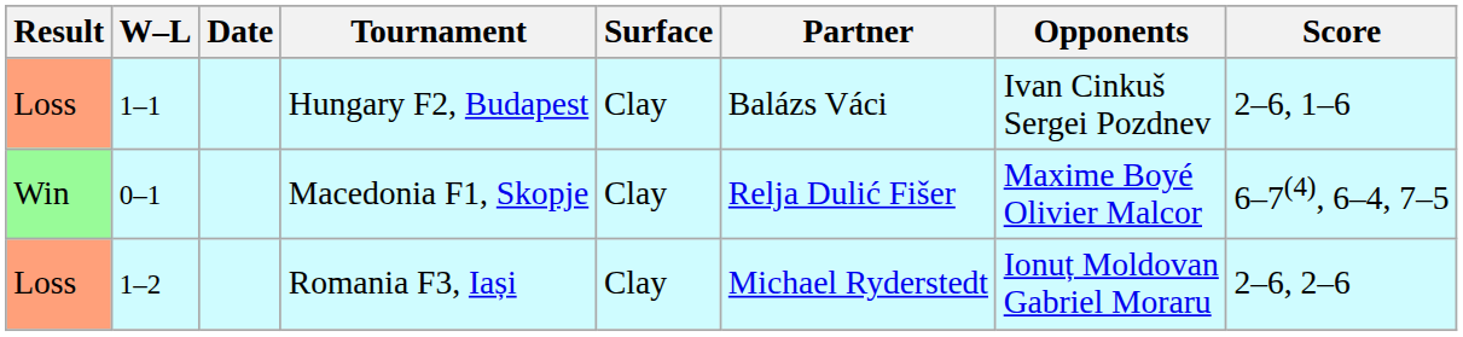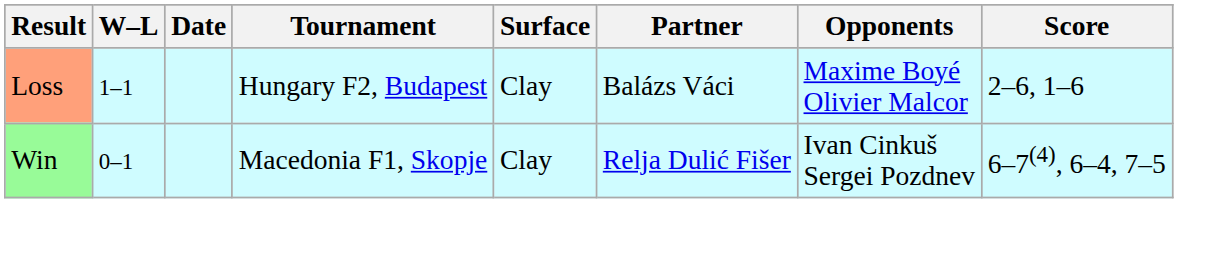Hungary F2, Budapest | Opponents: Ivan Cinkuš Sergei Pozdnev -> Maxime Boyé Olivier Malcor
Macedonia F1, Skopje | Opponents: Maxime Boyé Olivier Malcor -> Ivan Cinkuš Sergei Pozdnev
- row: Loss | 1–2 | Romania F3, Iași | Clay | Michael Ryderstedt | Ionuț Moldovan Gabriel Moraru | 2–6, 2–6
